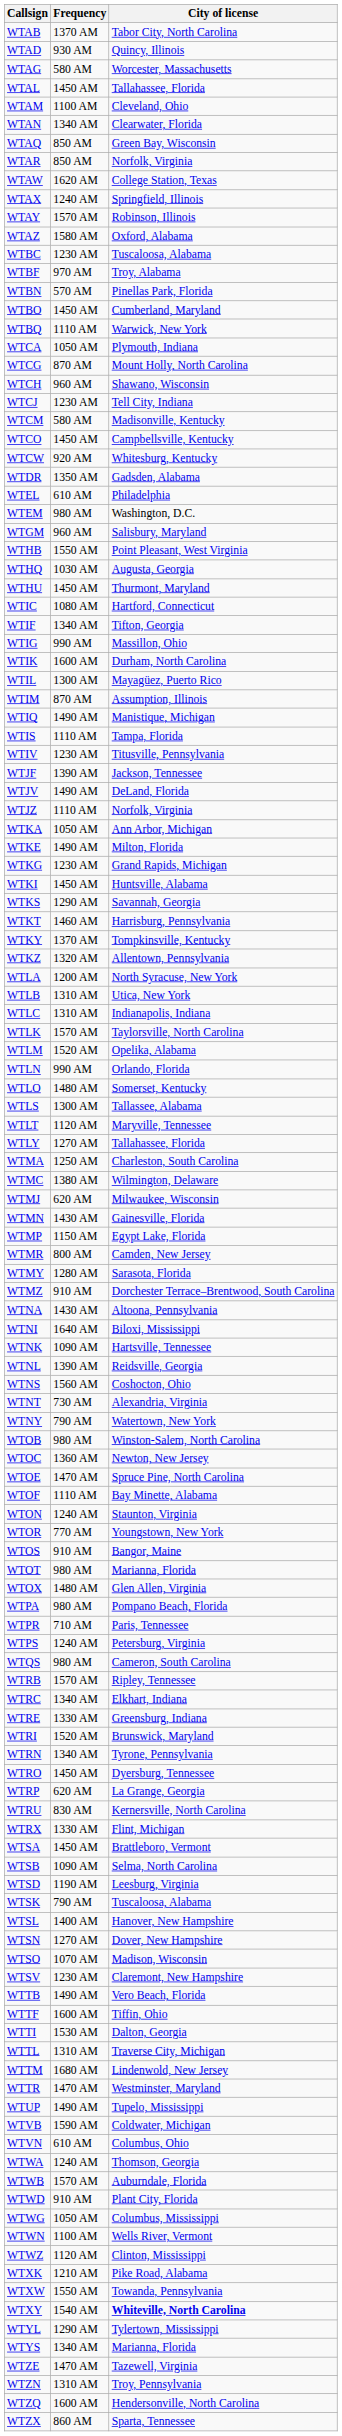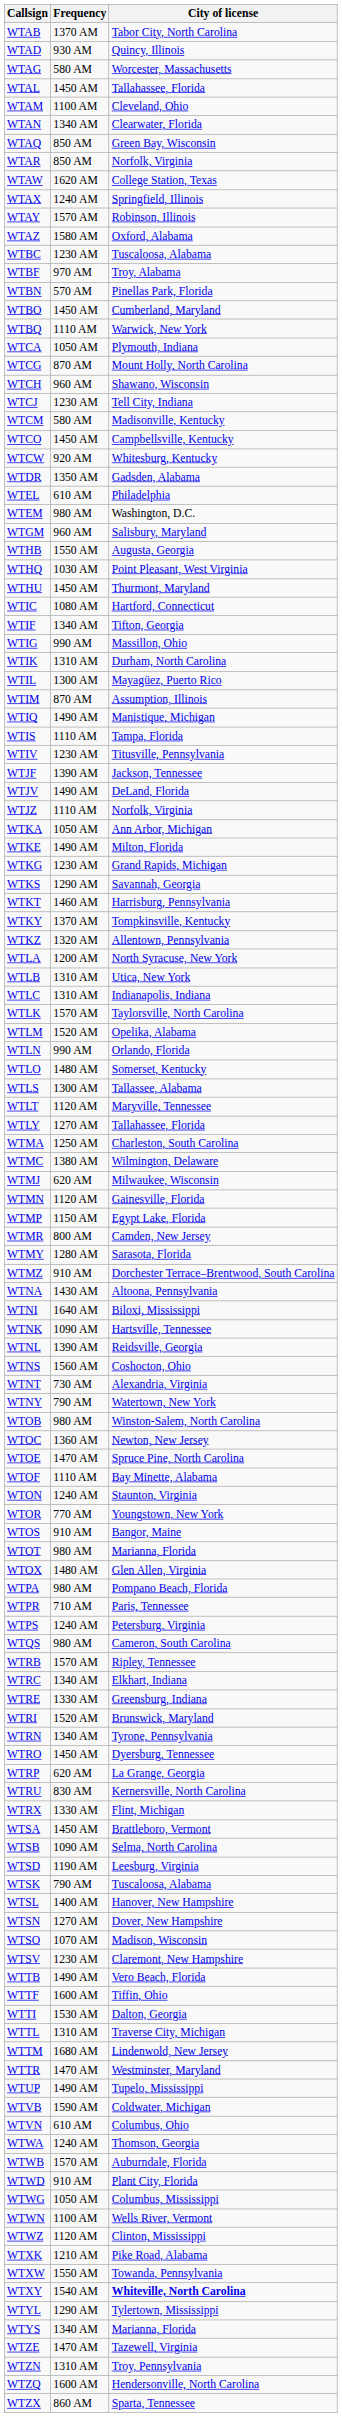WTHB | City of license: Point Pleasant, West Virginia -> Augusta, Georgia
WTHQ | City of license: Augusta, Georgia -> Point Pleasant, West Virginia
WTIK | Frequency: 1600 AM -> 1310 AM
- row: WTKI | 1450 AM | Huntsville, Alabama
WTMN | Frequency: 1430 AM -> 1120 AM
